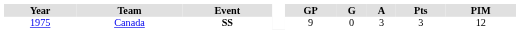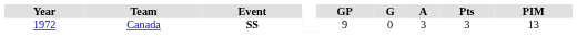Canada | Year: 1975 -> 1972
Canada | PIM: 12 -> 13
